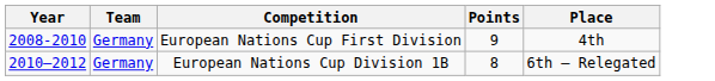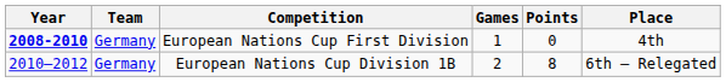+ column: Games | 1 | 2
European Nations Cup First Division | Year: normal -> bold
European Nations Cup First Division | Points: 9 -> 0
